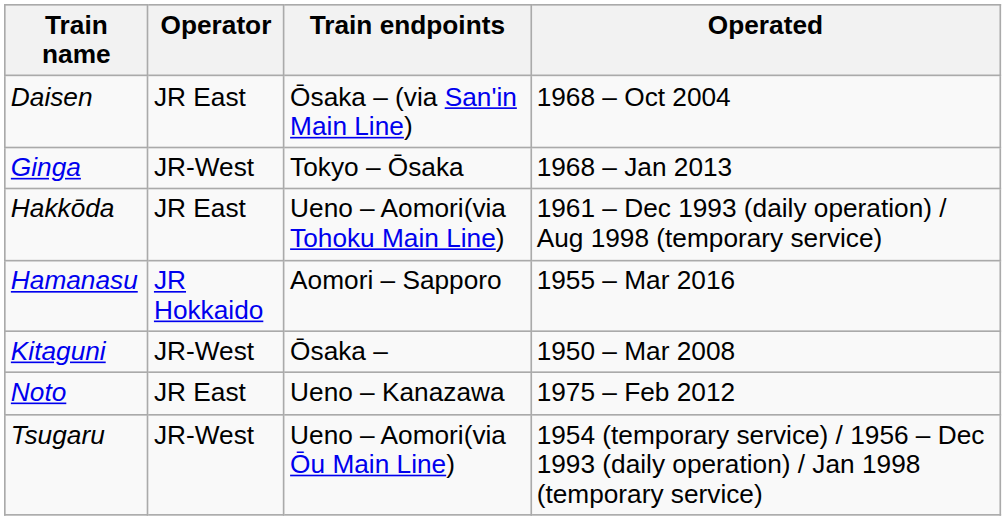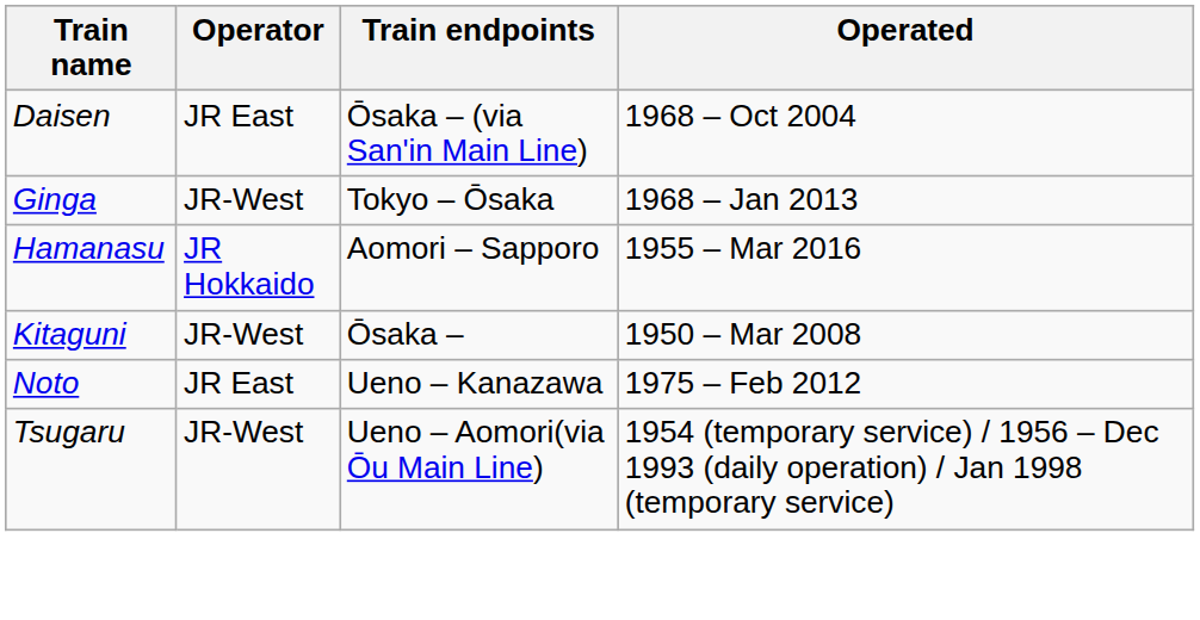- row: Hakkōda | JR East | Ueno – Aomori(via Tohoku Main Line) | 1961 – Dec 1993 (daily operation) / Aug 1998 (temporary service)
